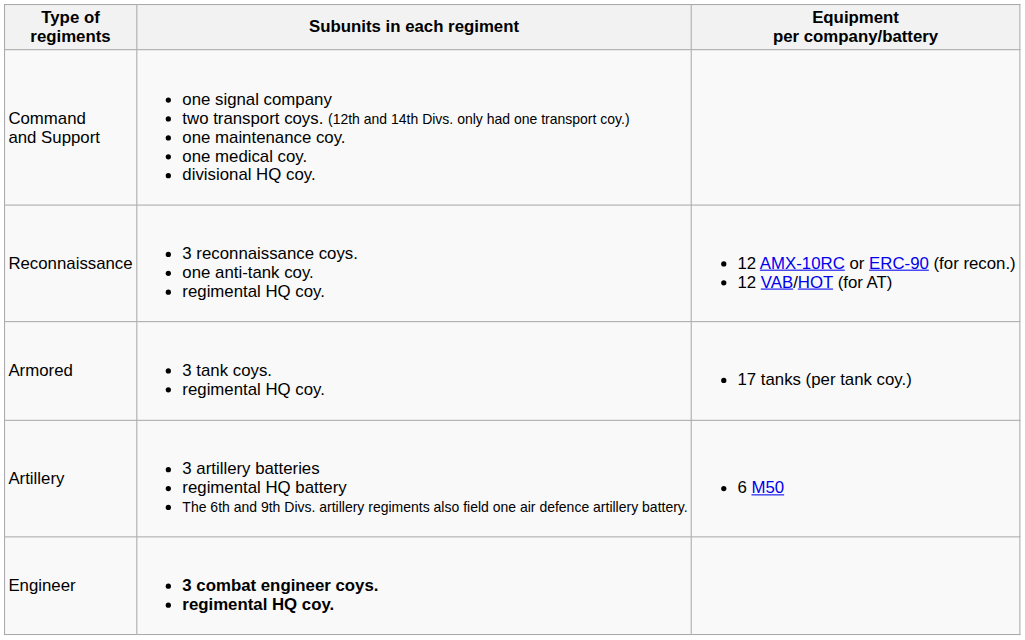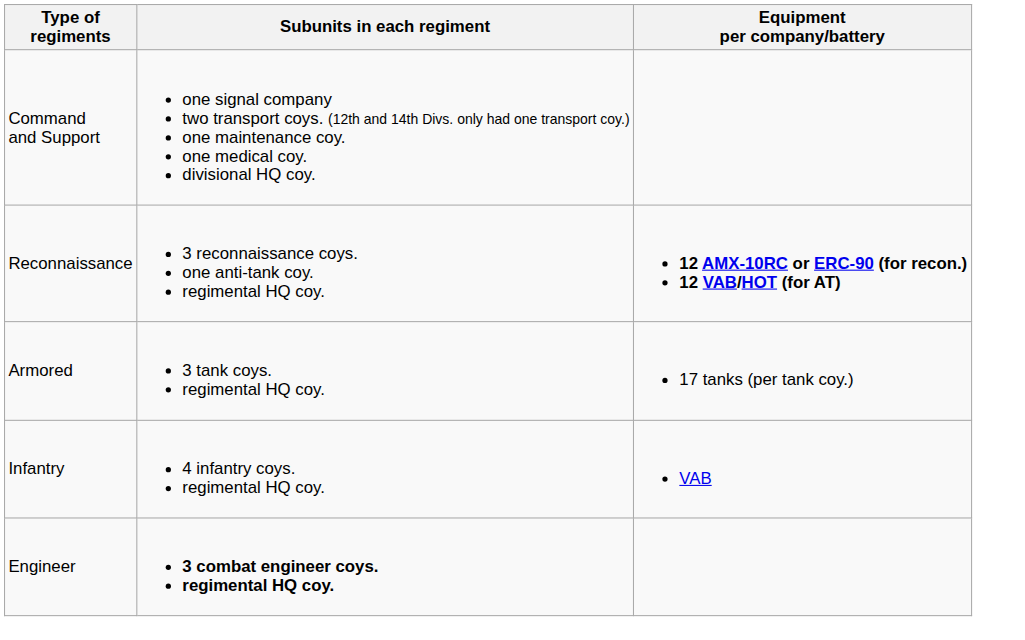Reconnaissance | Equipment per company/battery: normal -> bold
+ row: Infantry | 4 infantry coys. regimental HQ coy. | VAB
- row: Artillery | 3 artillery batteries regimental HQ battery The 6th and 9th Divs. artillery regiments also field one air defence artillery battery. | 6 M50
